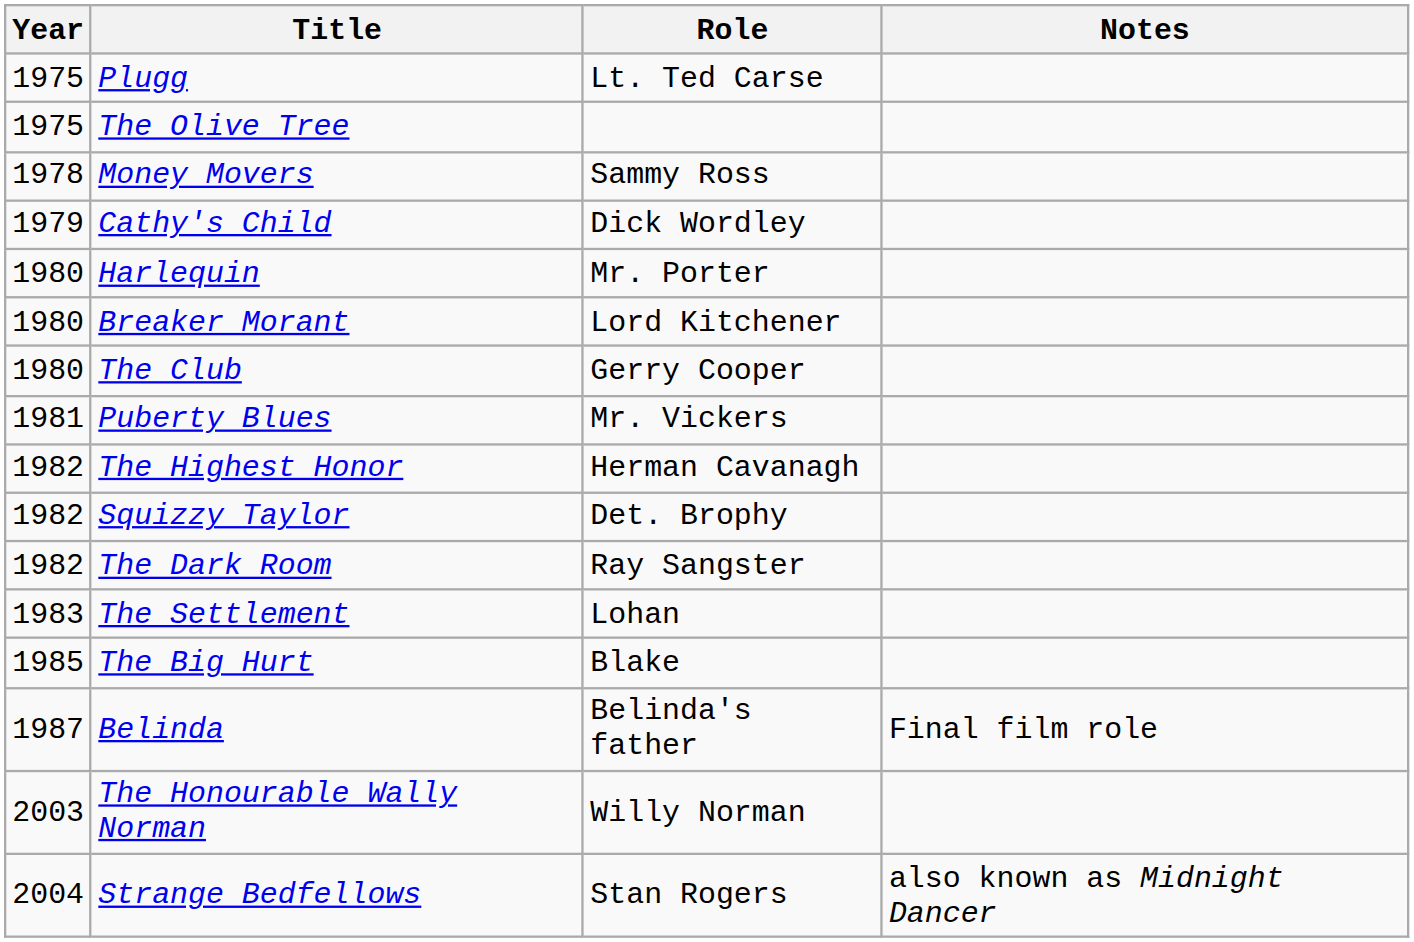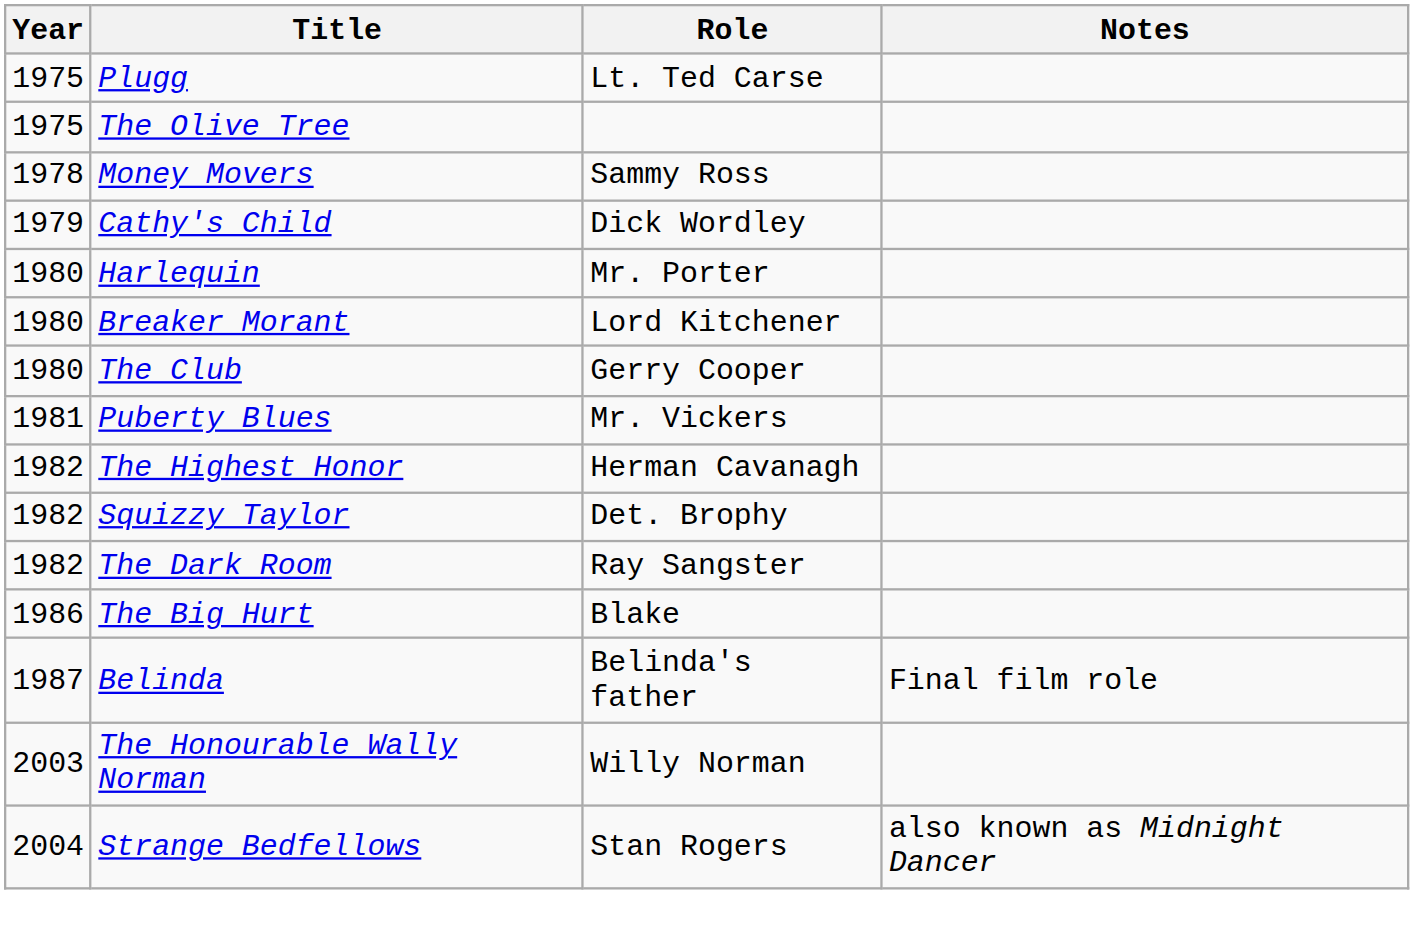- row: 1983 | The Settlement | Lohan
The Big Hurt | Year: 1985 -> 1986
